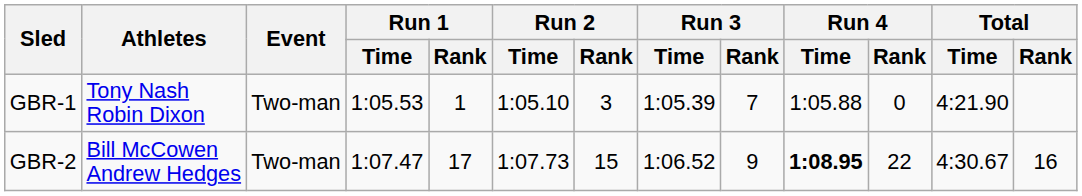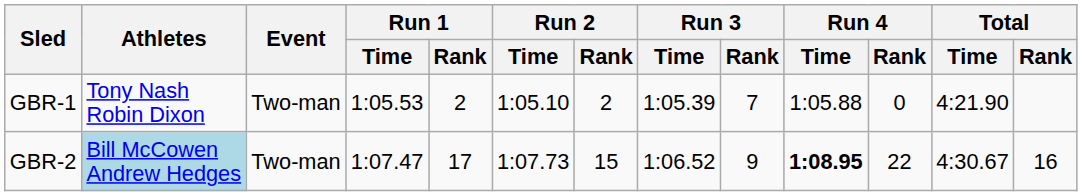GBR-1 | Run 1 / Rank: 1 -> 2
GBR-1 | Run 2 / Rank: 3 -> 2
GBR-2 | Athletes: no background -> lightblue background
